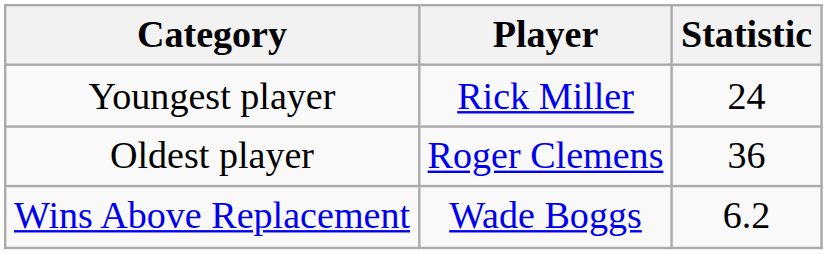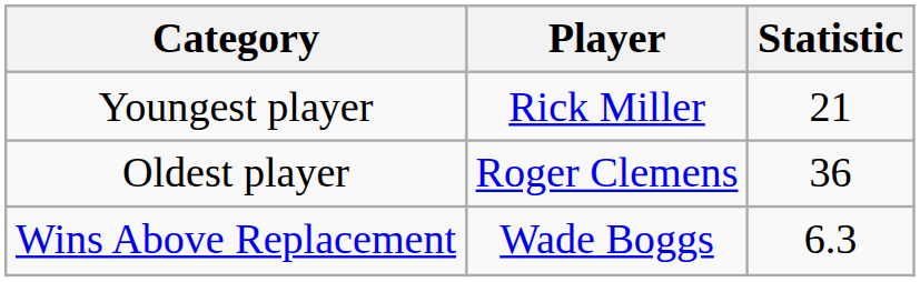Youngest player | Statistic: 24 -> 21
Wins Above Replacement | Statistic: 6.2 -> 6.3
